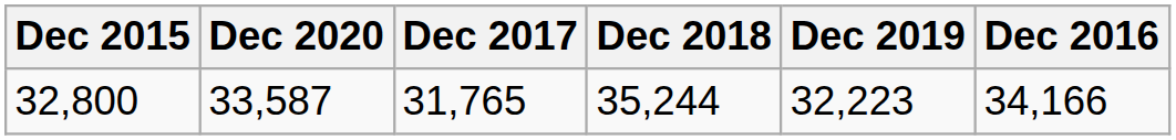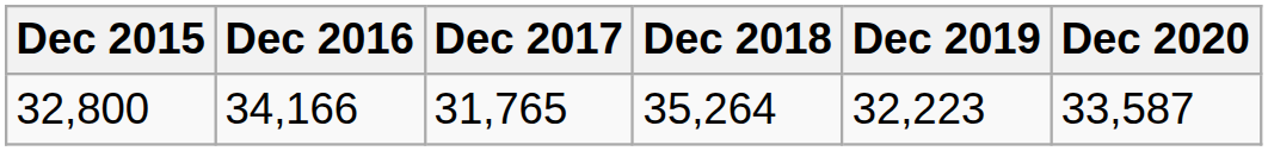columns swapped: Dec 2016 <-> Dec 2020
32,800 | Dec 2018: 35,244 -> 35,264
